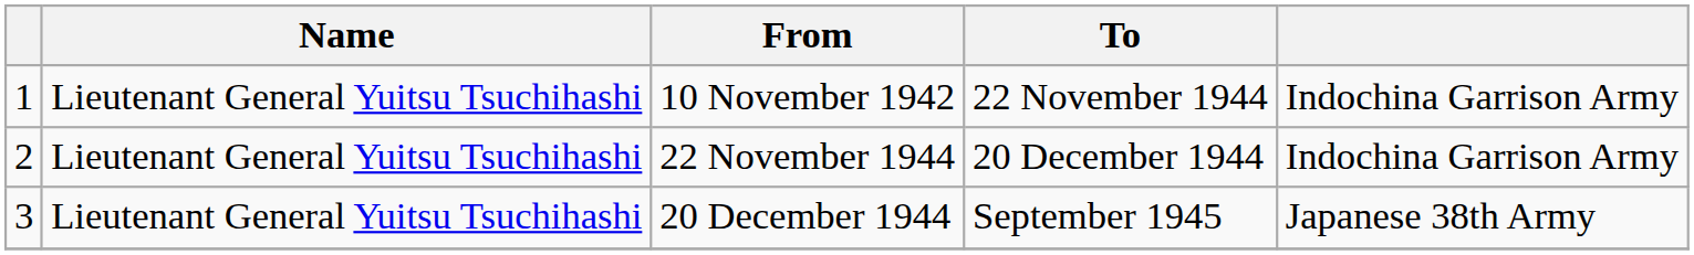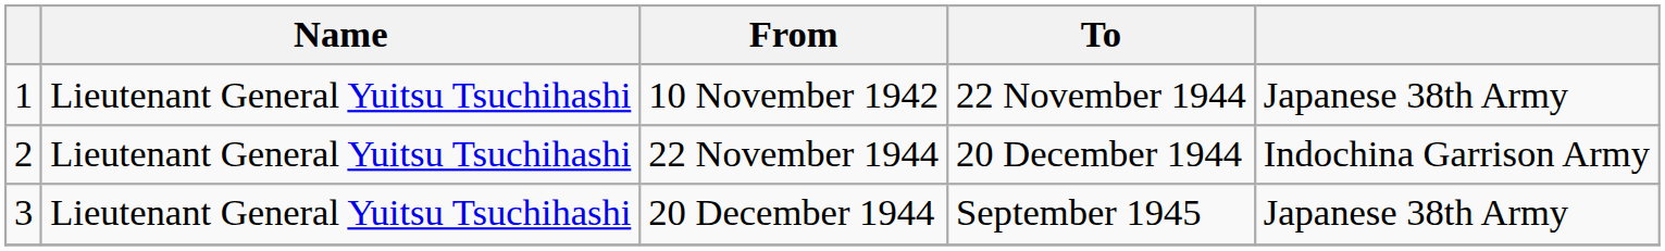10 November 1942 | column 5: Indochina Garrison Army -> Japanese 38th Army
